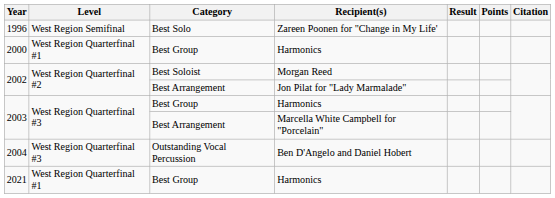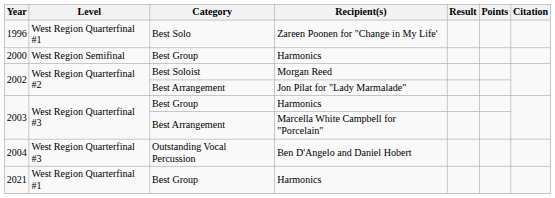1996 | Level: West Region Semifinal -> West Region Quarterfinal #1
2000 | Level: West Region Quarterfinal #1 -> West Region Semifinal
